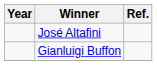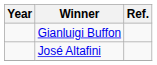rows swapped: José Altafini <-> Gianluigi Buffon
